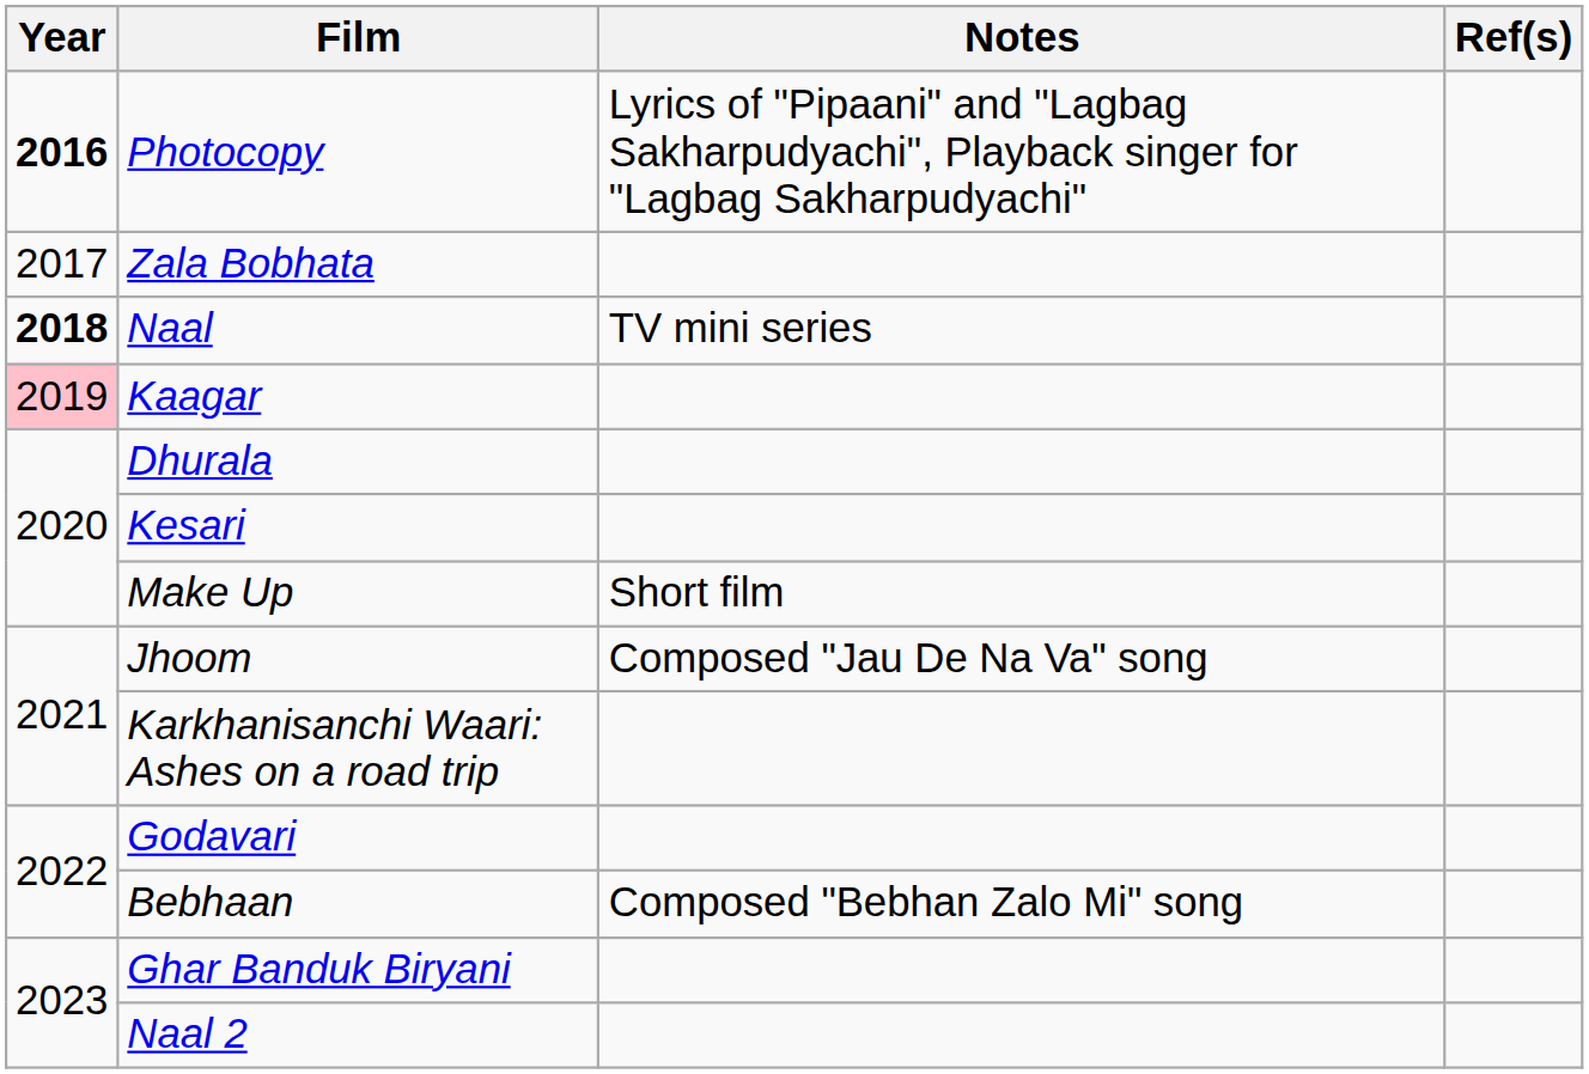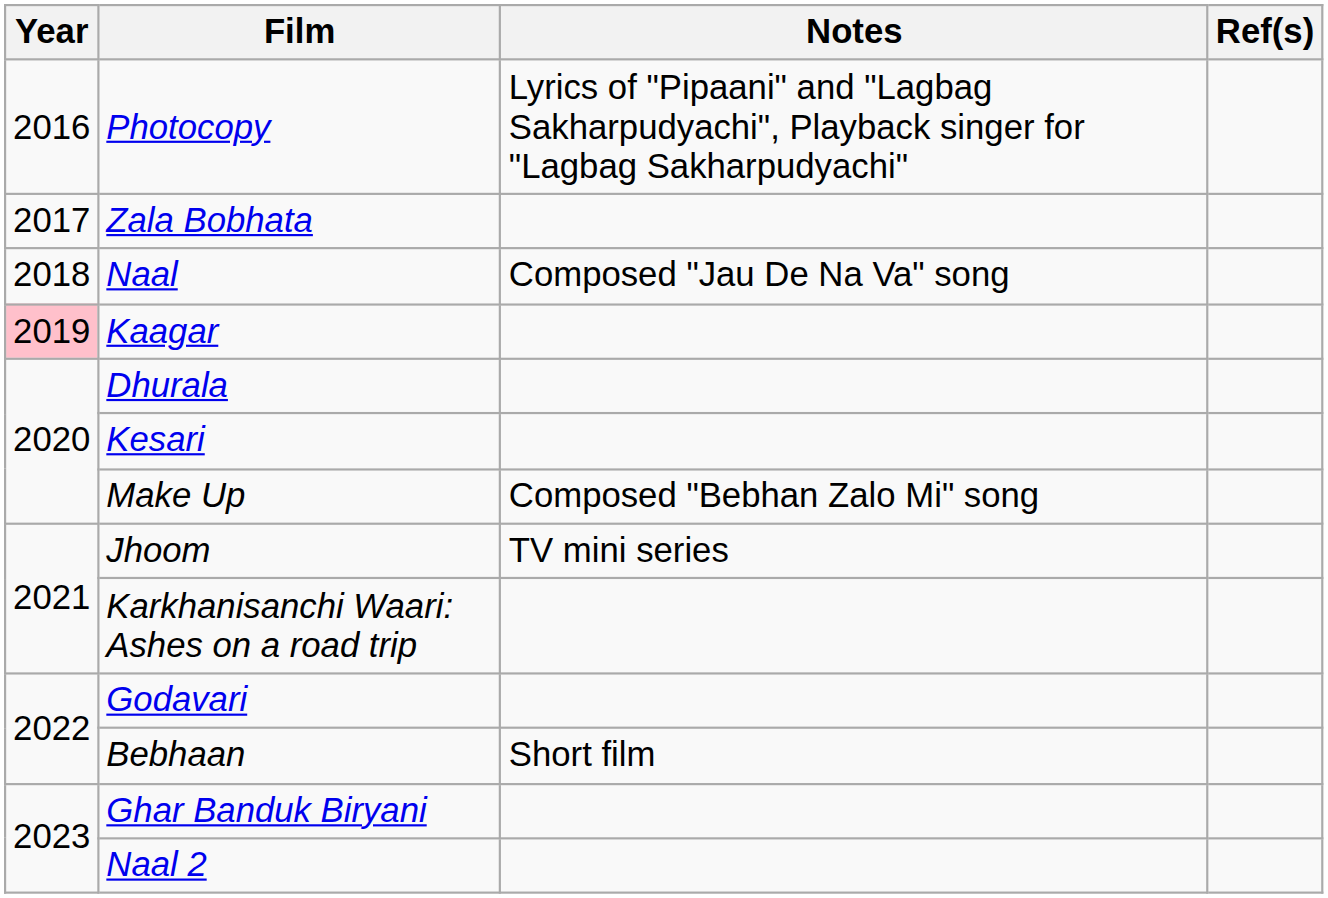Photocopy | Year: bold -> normal
Naal | Year: bold -> normal
Naal | Notes: TV mini series -> Composed "Jau De Na Va" song
Make Up | Notes: Short film -> Composed "Bebhan Zalo Mi" song
Jhoom | Notes: Composed "Jau De Na Va" song -> TV mini series
Bebhaan | Notes: Composed "Bebhan Zalo Mi" song -> Short film
